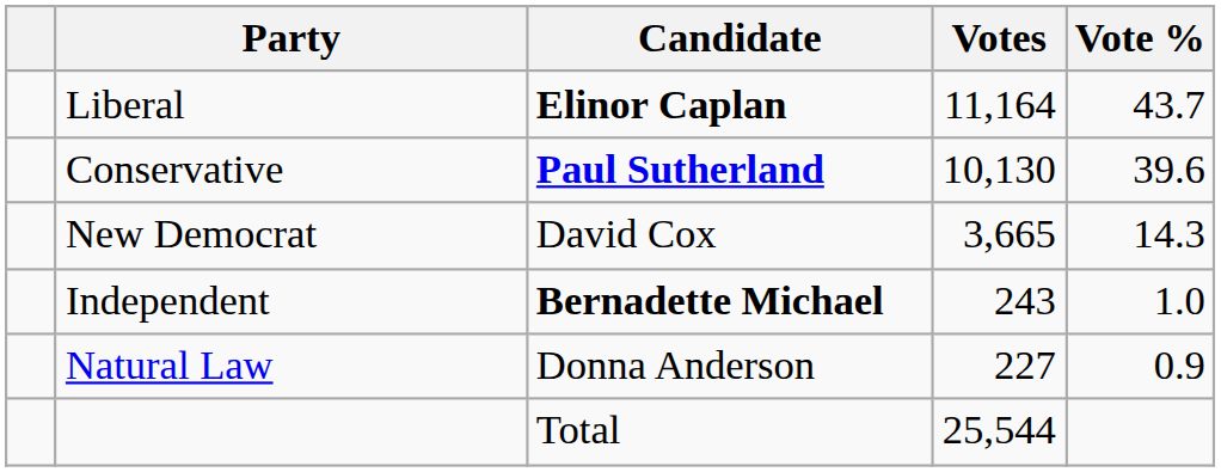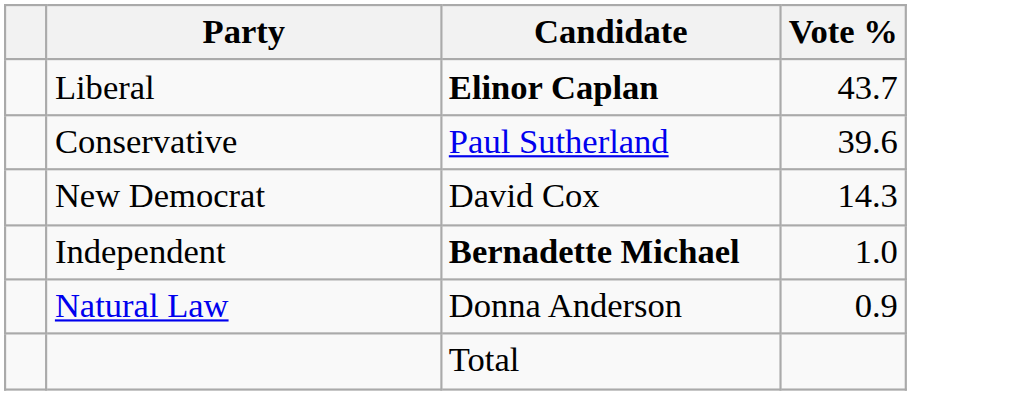- column: Votes | 11,164 | 10,130 | 3,665 | 243 | 227 | 25,544
Conservative | Candidate: bold -> normal
